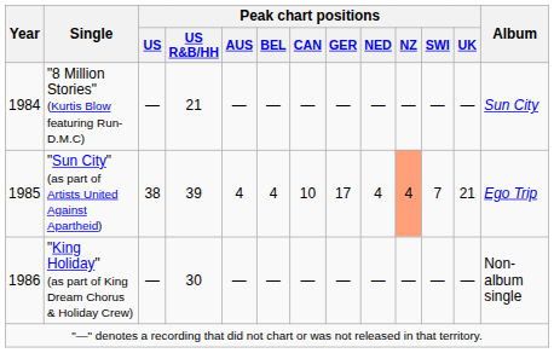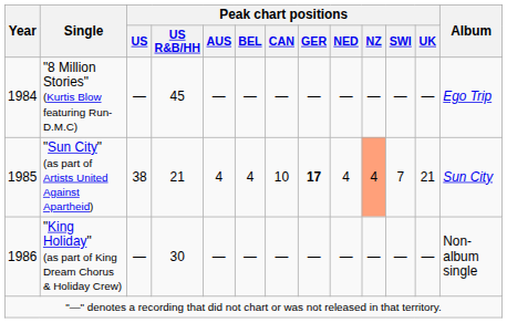"8 Million Stories" (Kurtis Blow featuring Run-D.M.C) | Peak chart positions / US R&B/HH: 21 -> 45
"8 Million Stories" (Kurtis Blow featuring Run-D.M.C) | Album: Sun City -> Ego Trip
"Sun City" (as part of Artists United Against Apartheid) | Peak chart positions / US R&B/HH: 39 -> 21
"Sun City" (as part of Artists United Against Apartheid) | Peak chart positions / GER: normal -> bold
"Sun City" (as part of Artists United Against Apartheid) | Album: Ego Trip -> Sun City
